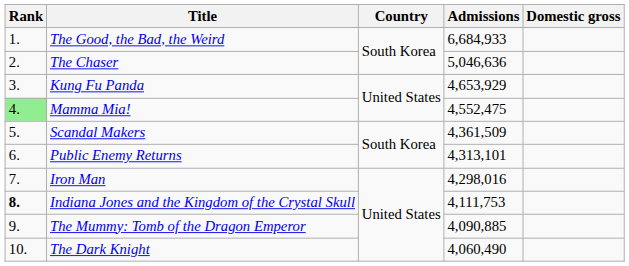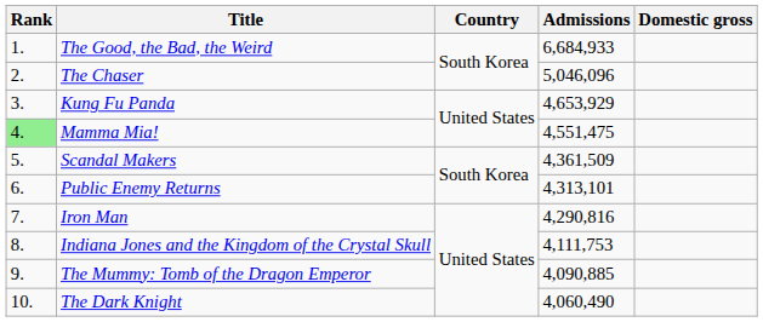The Chaser | Admissions: 5,046,636 -> 5,046,096
Mamma Mia! | Admissions: 4,552,475 -> 4,551,475
Iron Man | Admissions: 4,298,016 -> 4,290,816
Indiana Jones and the Kingdom of the Crystal Skull | Rank: bold -> normal
